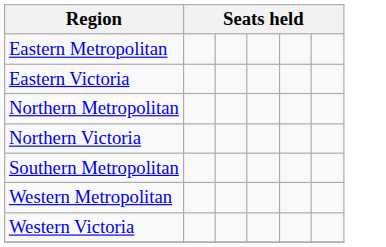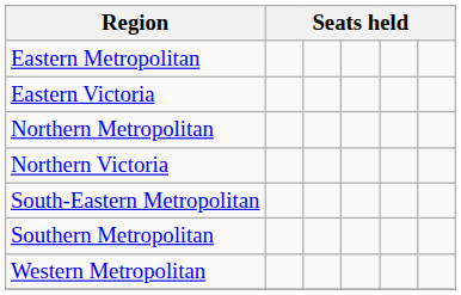+ row: South-Eastern Metropolitan
- row: Western Victoria
